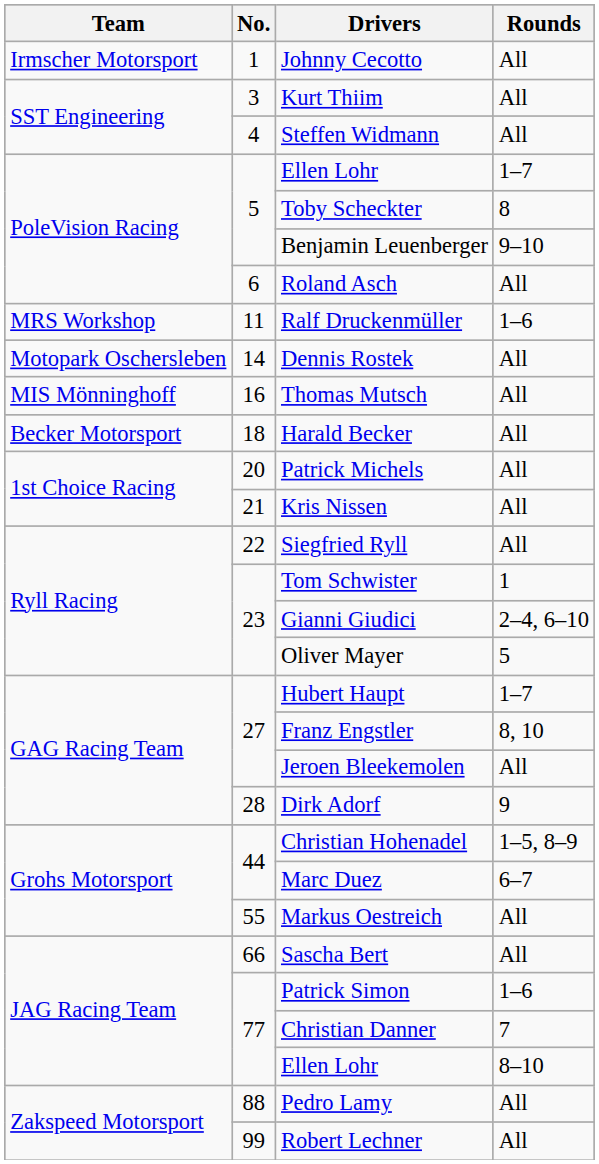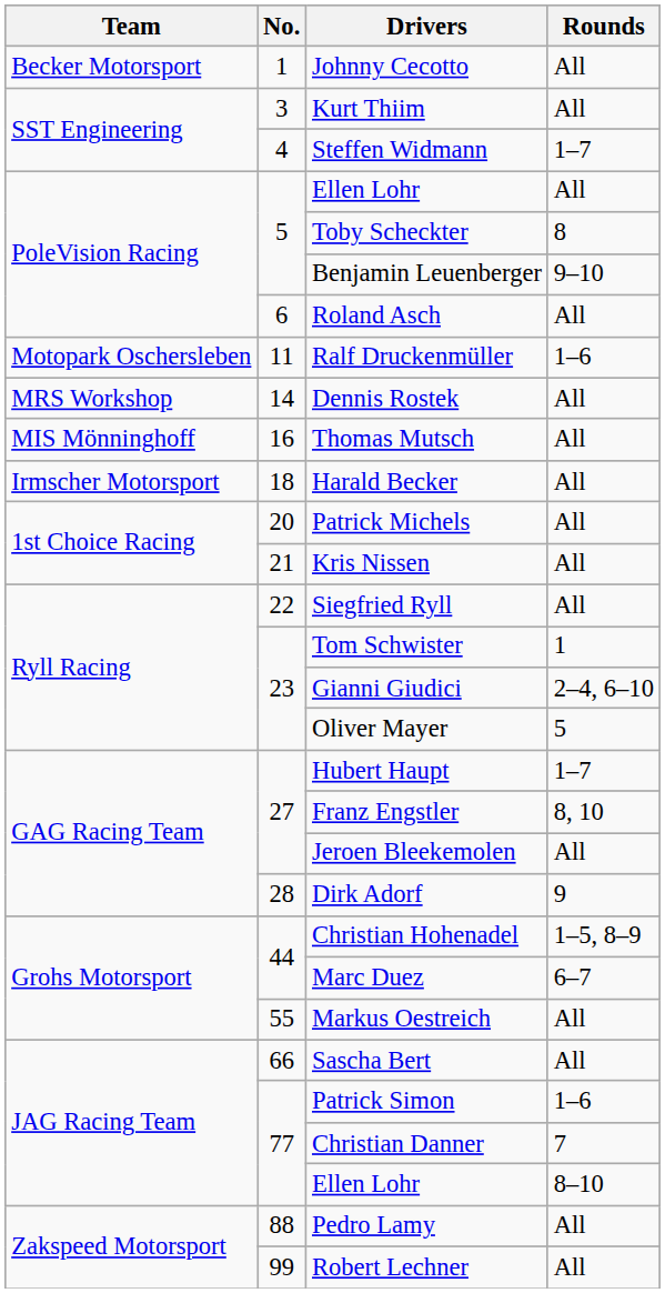Johnny Cecotto | Team: Irmscher Motorsport -> Becker Motorsport
Steffen Widmann | Rounds: All -> 1–7
5 / Ellen Lohr | Rounds: 1–7 -> All
Ralf Druckenmüller | Team: MRS Workshop -> Motopark Oschersleben
Dennis Rostek | Team: Motopark Oschersleben -> MRS Workshop
Harald Becker | Team: Becker Motorsport -> Irmscher Motorsport
